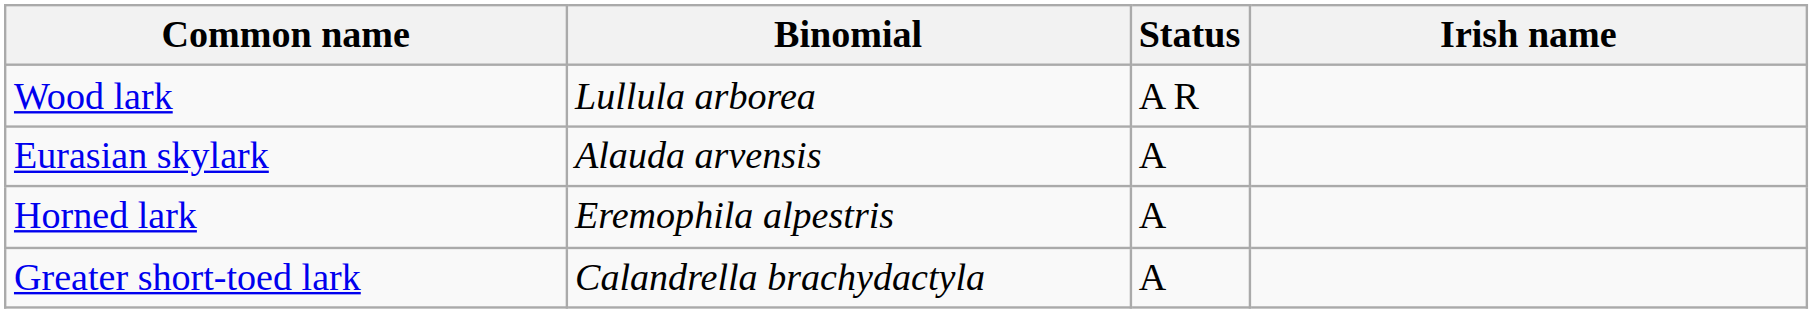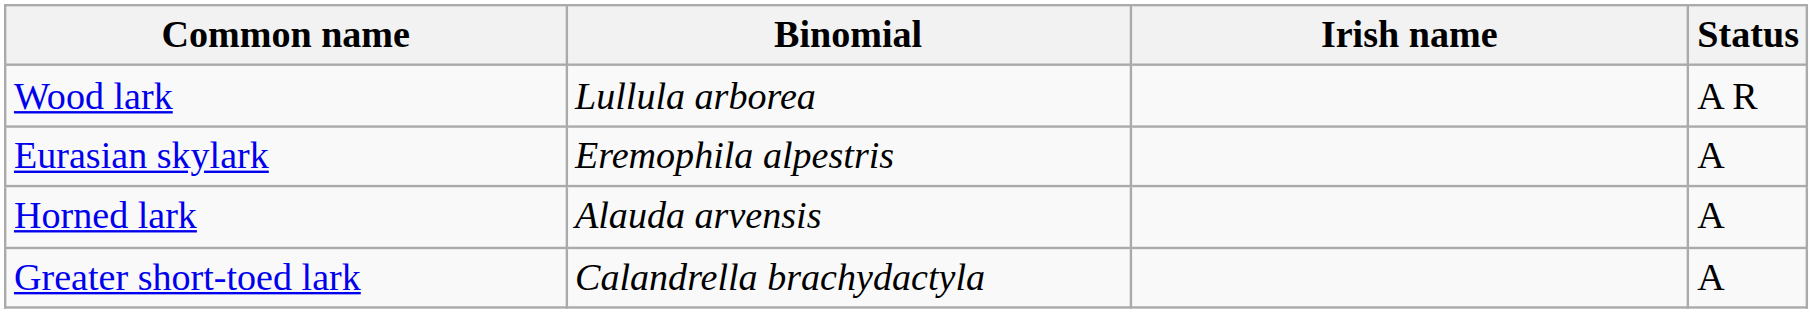columns swapped: Irish name <-> Status
Eurasian skylark | Binomial: Alauda arvensis -> Eremophila alpestris
Horned lark | Binomial: Eremophila alpestris -> Alauda arvensis
